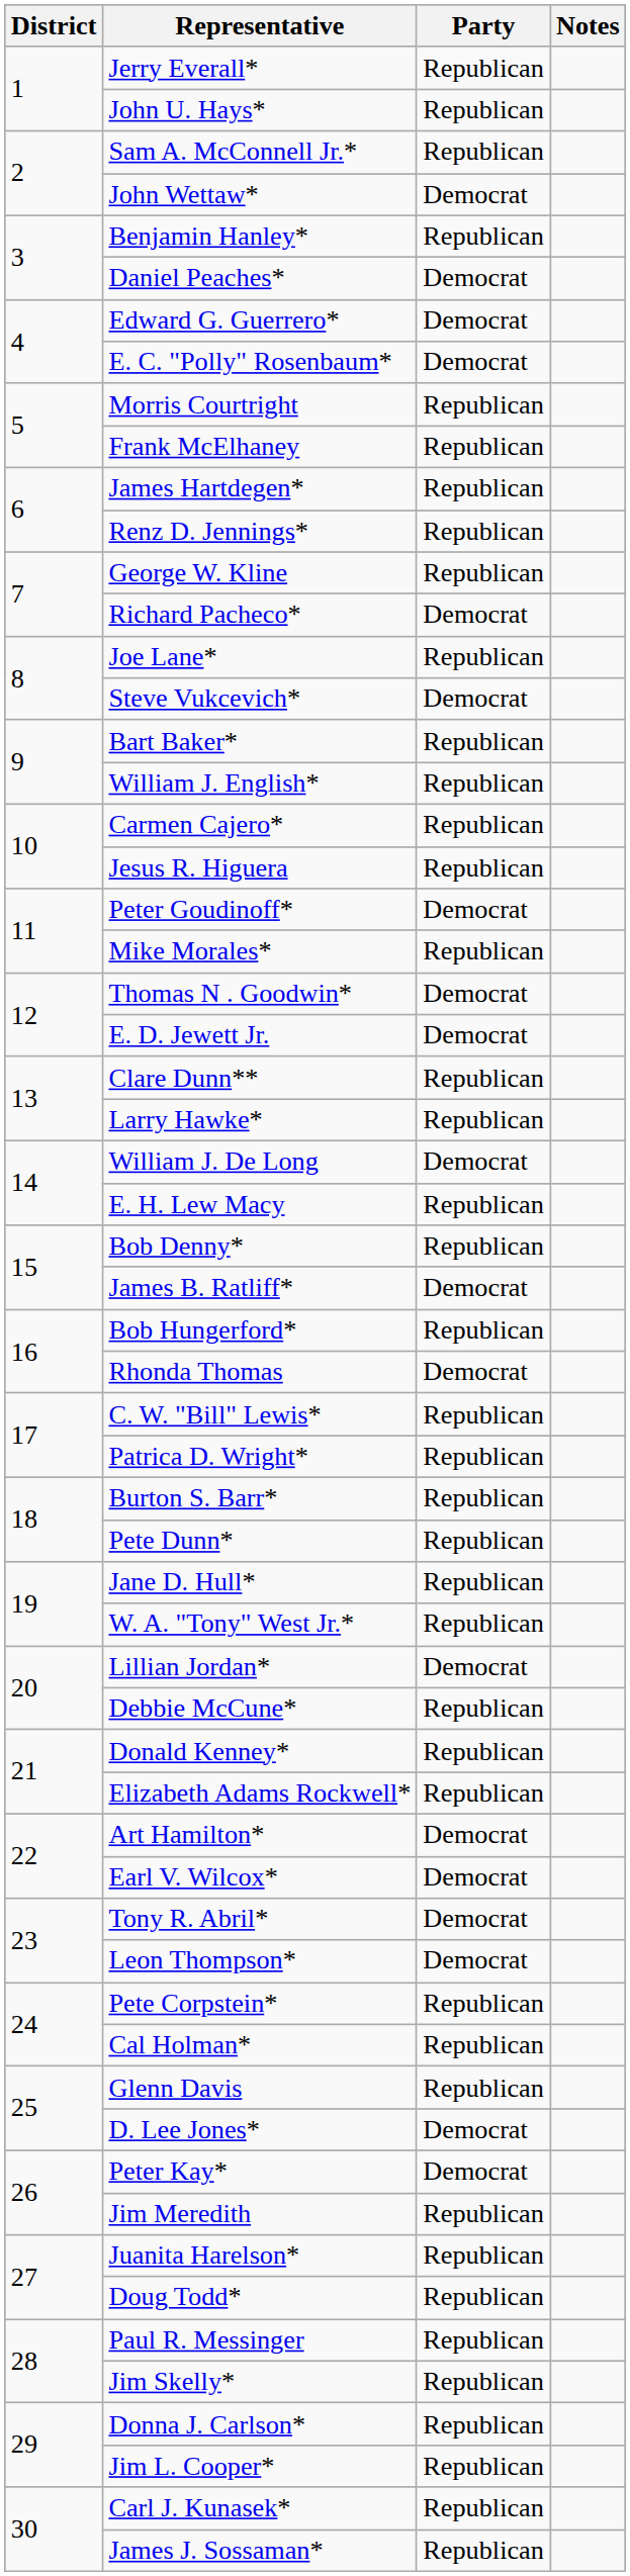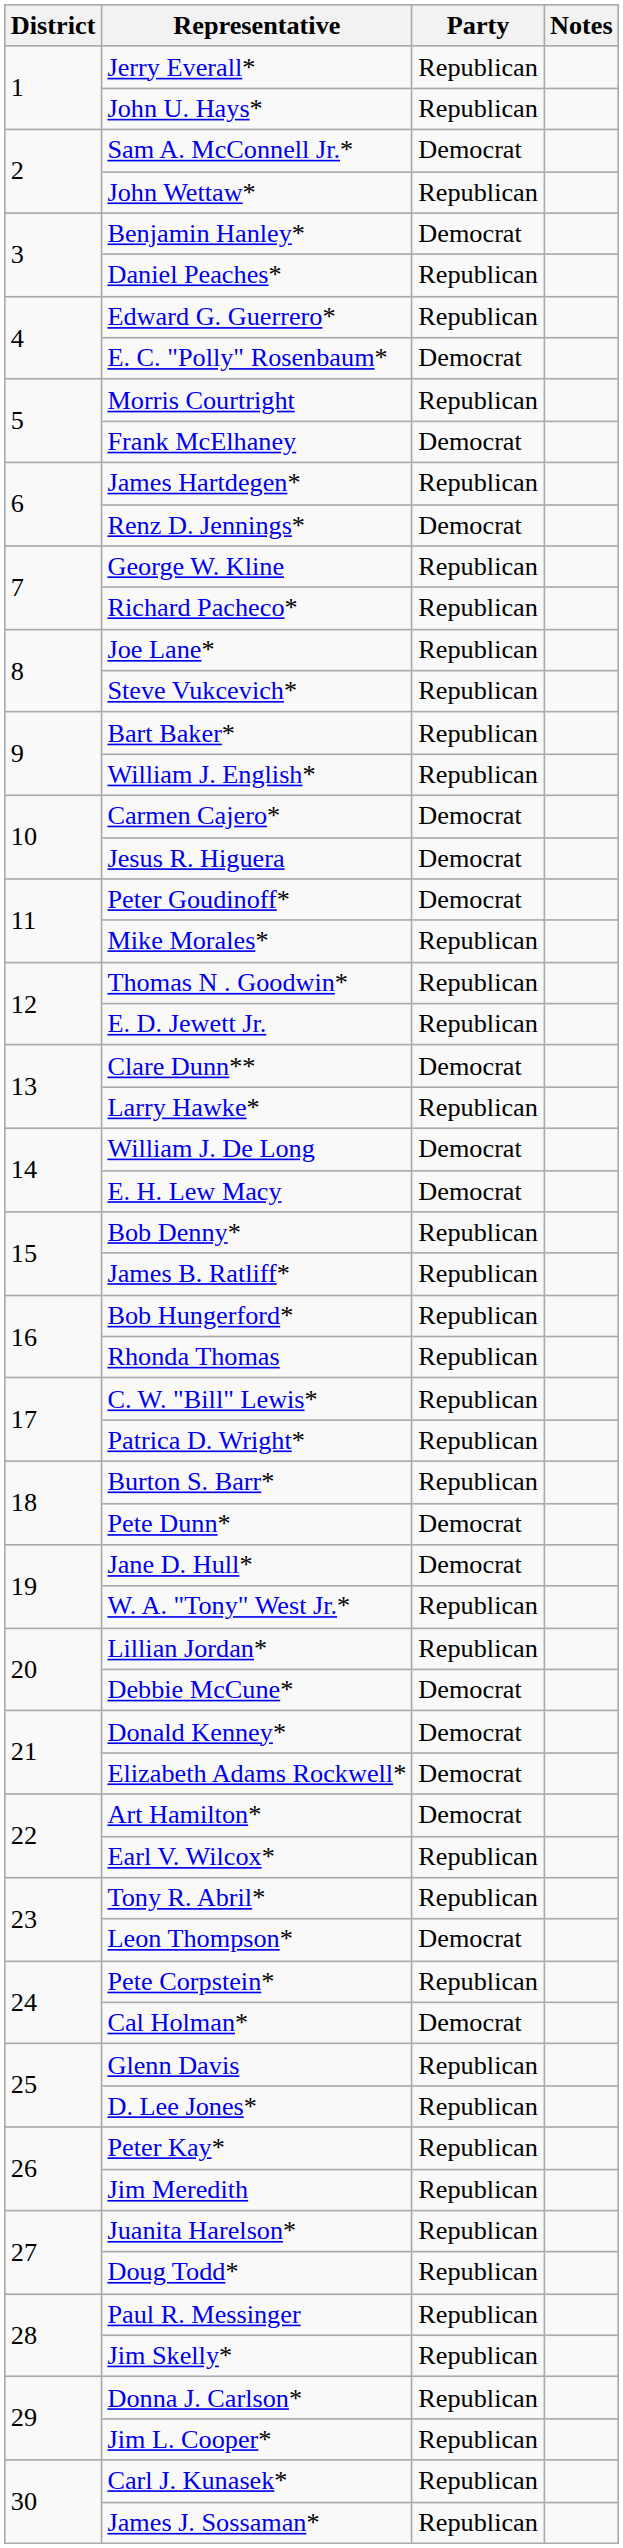Sam A. McConnell Jr.* | Party: Republican -> Democrat
John Wettaw* | Party: Democrat -> Republican
Benjamin Hanley* | Party: Republican -> Democrat
Daniel Peaches* | Party: Democrat -> Republican
Edward G. Guerrero* | Party: Democrat -> Republican
Frank McElhaney | Party: Republican -> Democrat
Renz D. Jennings* | Party: Republican -> Democrat
Richard Pacheco* | Party: Democrat -> Republican
Steve Vukcevich* | Party: Democrat -> Republican
Carmen Cajero* | Party: Republican -> Democrat
Jesus R. Higuera | Party: Republican -> Democrat
Thomas N . Goodwin* | Party: Democrat -> Republican
E. D. Jewett Jr. | Party: Democrat -> Republican
Clare Dunn** | Party: Republican -> Democrat
E. H. Lew Macy | Party: Republican -> Democrat
James B. Ratliff* | Party: Democrat -> Republican
Rhonda Thomas | Party: Democrat -> Republican
Pete Dunn* | Party: Republican -> Democrat
Jane D. Hull* | Party: Republican -> Democrat
Lillian Jordan* | Party: Democrat -> Republican
Debbie McCune* | Party: Republican -> Democrat
Donald Kenney* | Party: Republican -> Democrat
Elizabeth Adams Rockwell* | Party: Republican -> Democrat
Earl V. Wilcox* | Party: Democrat -> Republican
Tony R. Abril* | Party: Democrat -> Republican
Cal Holman* | Party: Republican -> Democrat
D. Lee Jones* | Party: Democrat -> Republican
Peter Kay* | Party: Democrat -> Republican
